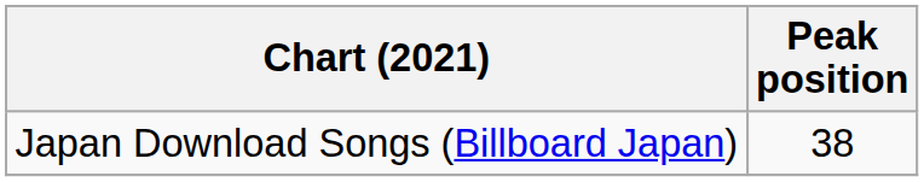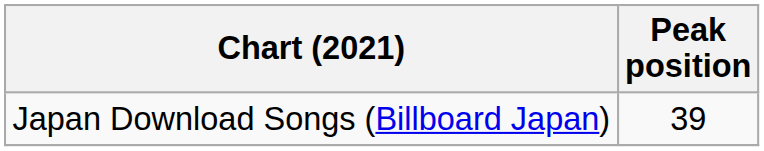Japan Download Songs (Billboard Japan) | Peak position: 38 -> 39
